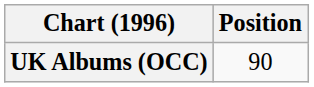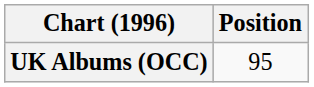UK Albums (OCC) | Position: 90 -> 95
